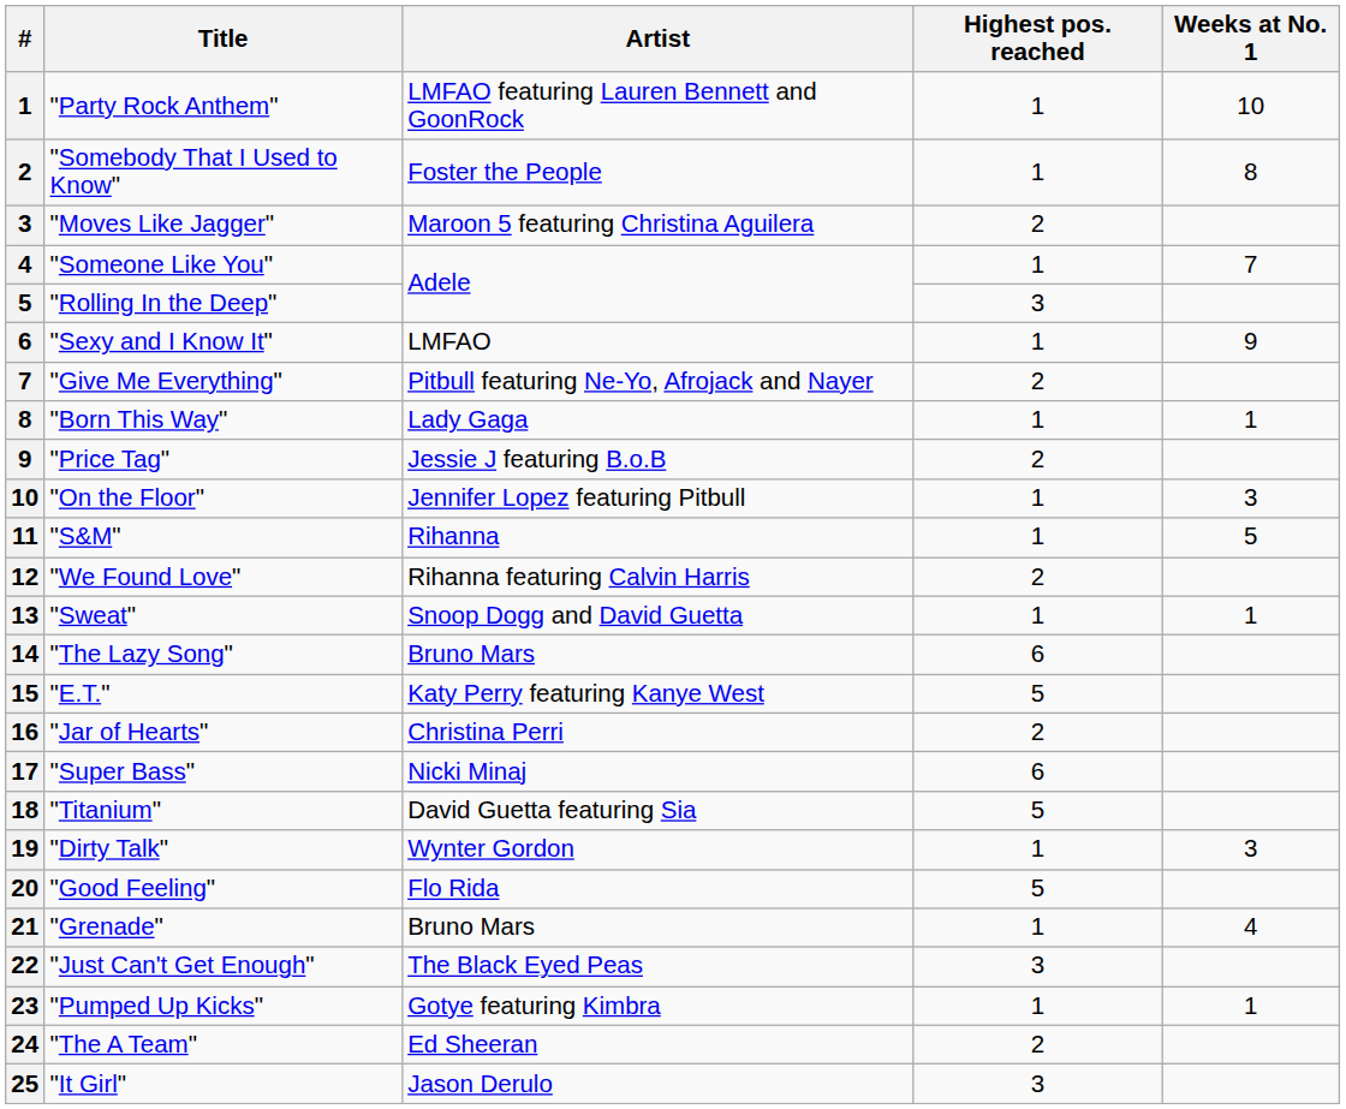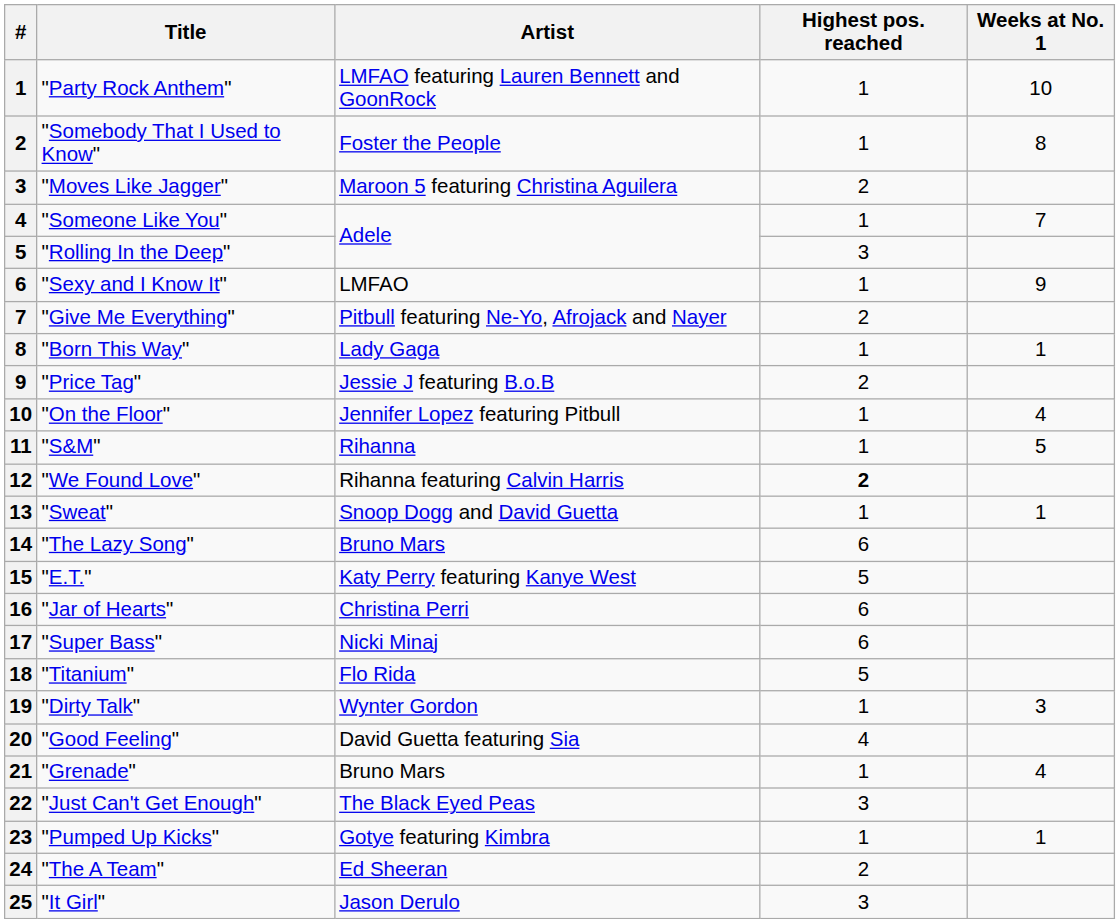"On the Floor" | Weeks at No. 1: 3 -> 4
"We Found Love" | Highest pos. reached: normal -> bold
"Jar of Hearts" | Highest pos. reached: 2 -> 6
"Titanium" | Artist: David Guetta featuring Sia -> Flo Rida
"Good Feeling" | Artist: Flo Rida -> David Guetta featuring Sia
"Good Feeling" | Highest pos. reached: 5 -> 4
